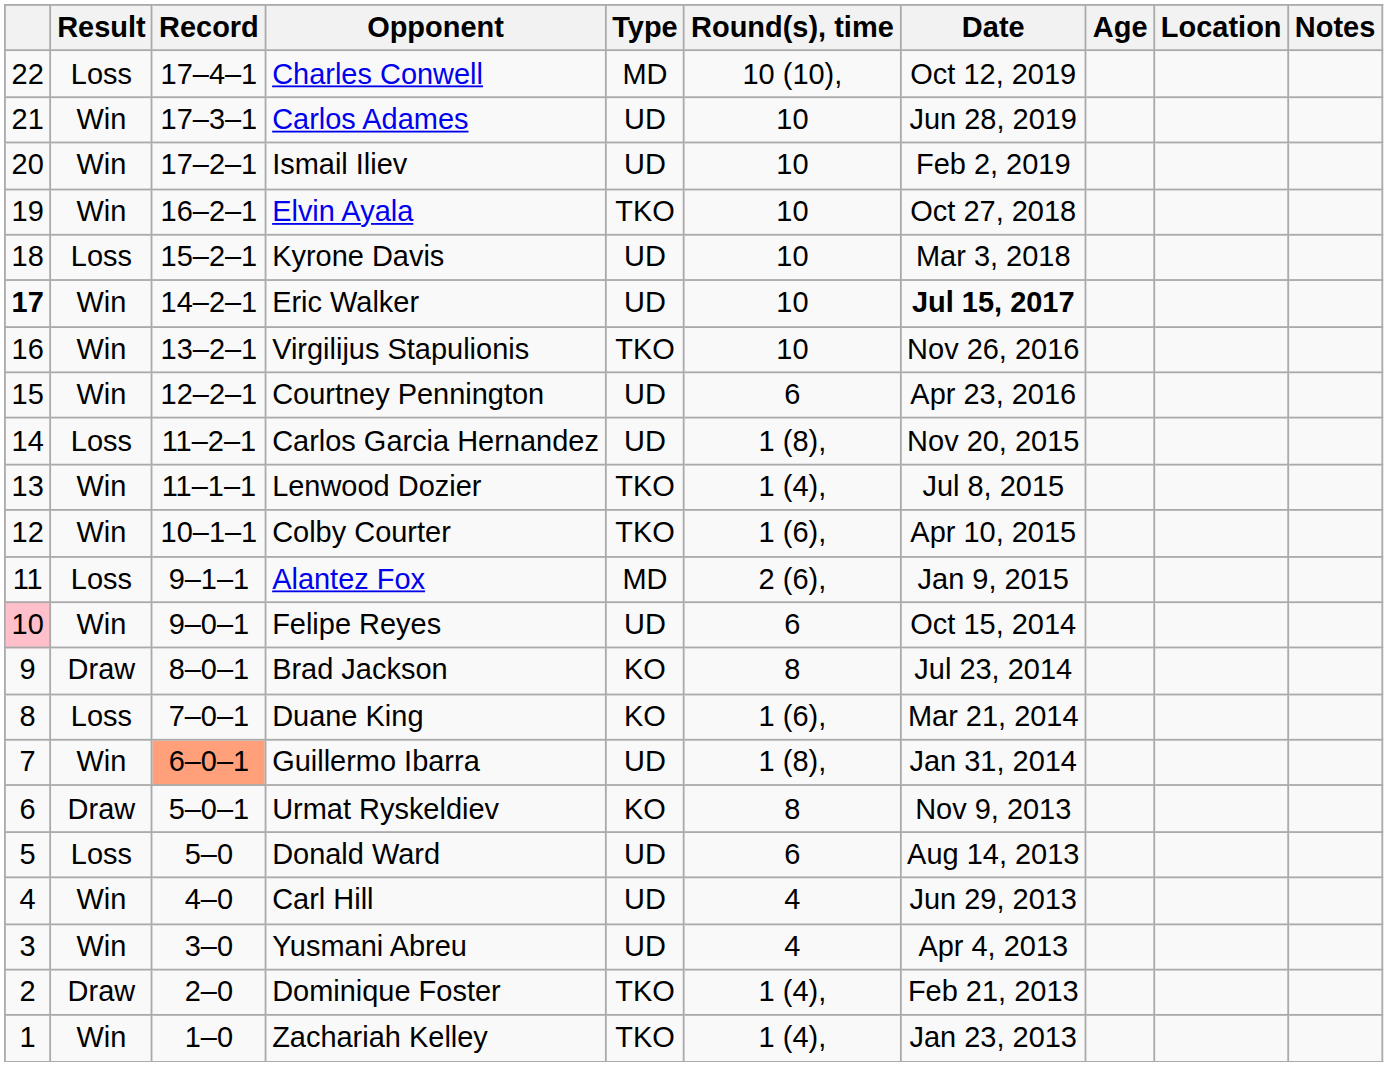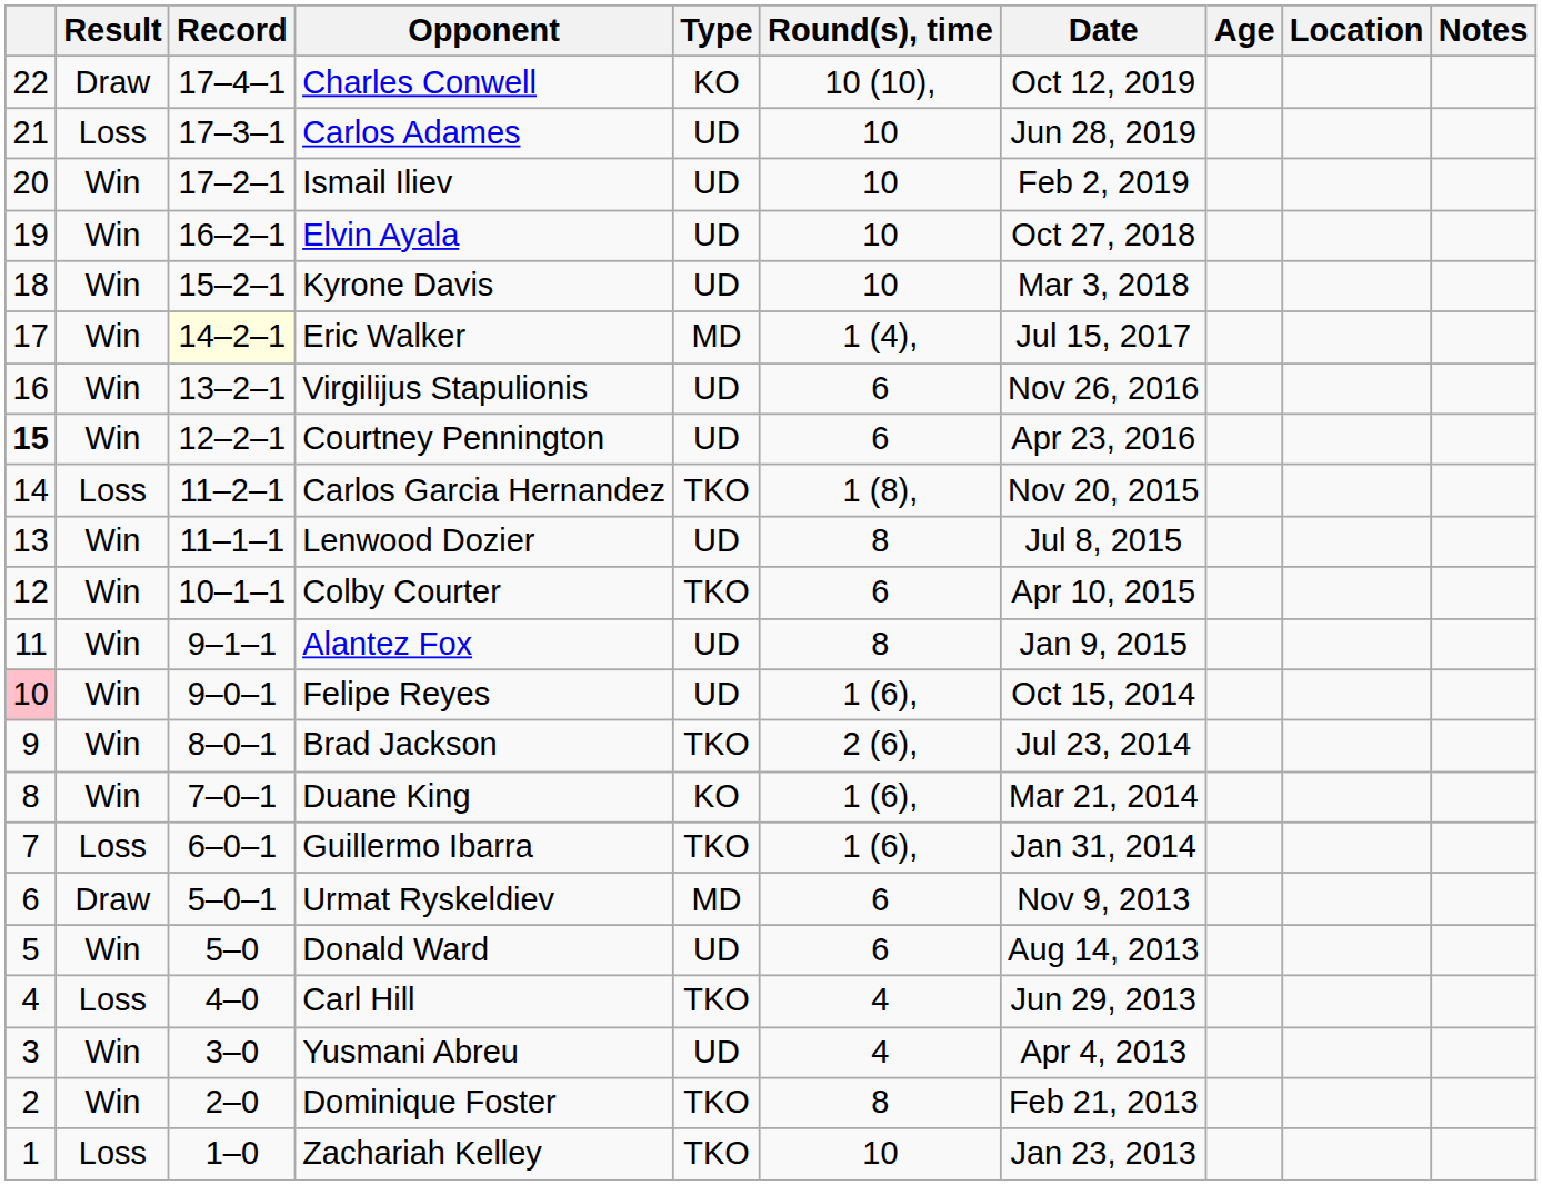Charles Conwell | Result: Loss -> Draw
Charles Conwell | Type: MD -> KO
Carlos Adames | Result: Win -> Loss
Elvin Ayala | Type: TKO -> UD
Kyrone Davis | Result: Loss -> Win
Eric Walker | column 1: bold -> normal
Eric Walker | Record: no background -> lightyellow background
Eric Walker | Type: UD -> MD
Eric Walker | Round(s), time: 10 -> 1 (4),
Eric Walker | Date: bold -> normal
Virgilijus Stapulionis | Type: TKO -> UD
Virgilijus Stapulionis | Round(s), time: 10 -> 6
Courtney Pennington | column 1: normal -> bold
Carlos Garcia Hernandez | Type: UD -> TKO
Lenwood Dozier | Type: TKO -> UD
Lenwood Dozier | Round(s), time: 1 (4), -> 8
Colby Courter | Round(s), time: 1 (6), -> 6
Alantez Fox | Result: Loss -> Win
Alantez Fox | Type: MD -> UD
Alantez Fox | Round(s), time: 2 (6), -> 8
Felipe Reyes | Round(s), time: 6 -> 1 (6),
Brad Jackson | Result: Draw -> Win
Brad Jackson | Type: KO -> TKO
Brad Jackson | Round(s), time: 8 -> 2 (6),
Duane King | Result: Loss -> Win
Guillermo Ibarra | Result: Win -> Loss
Guillermo Ibarra | Record: lightsalmon background -> no background
Guillermo Ibarra | Type: UD -> TKO
Guillermo Ibarra | Round(s), time: 1 (8), -> 1 (6),
Urmat Ryskeldiev | Type: KO -> MD
Urmat Ryskeldiev | Round(s), time: 8 -> 6
Donald Ward | Result: Loss -> Win
Carl Hill | Result: Win -> Loss
Carl Hill | Type: UD -> TKO
Dominique Foster | Result: Draw -> Win
Dominique Foster | Round(s), time: 1 (4), -> 8
Zachariah Kelley | Result: Win -> Loss
Zachariah Kelley | Round(s), time: 1 (4), -> 10
